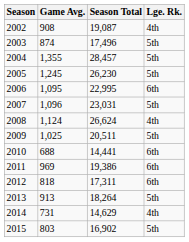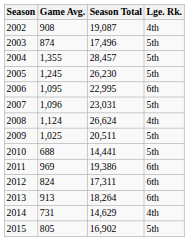2010 | Lge. Rk.: 6th -> 5th
2012 | Game Avg.: 818 -> 824
2013 | Lge. Rk.: 5th -> 6th
2015 | Game Avg.: 803 -> 805
